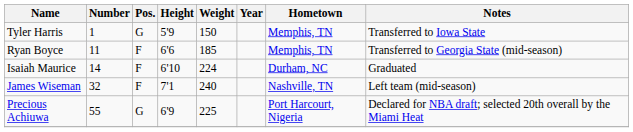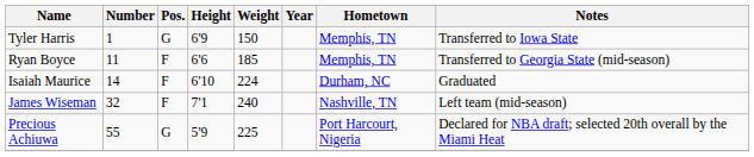Tyler Harris | Height: 5'9 -> 6'9
Precious Achiuwa | Height: 6'9 -> 5'9
